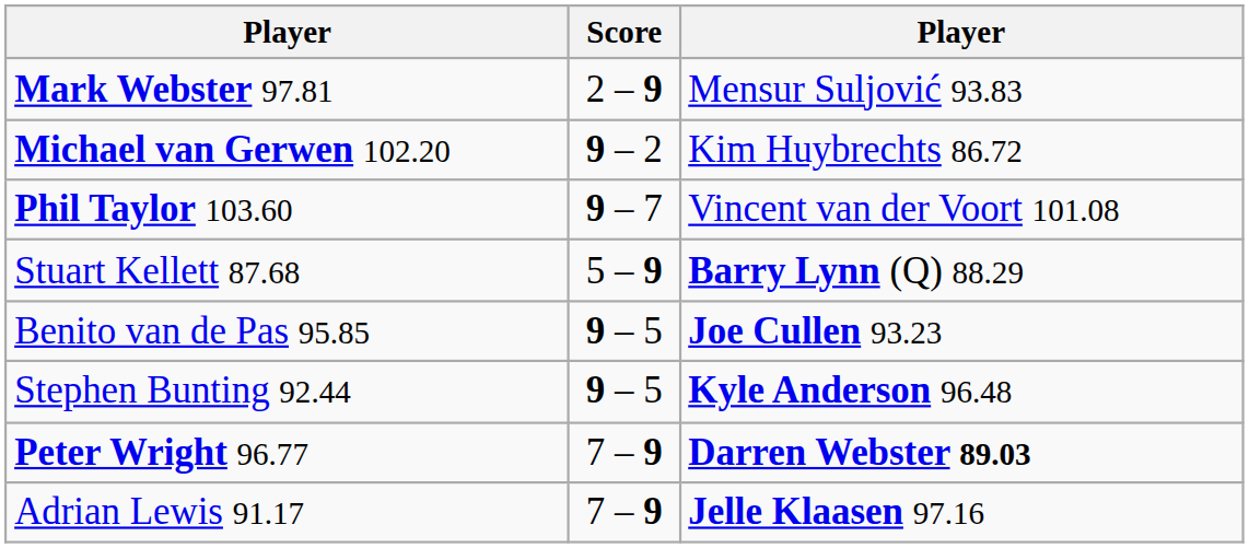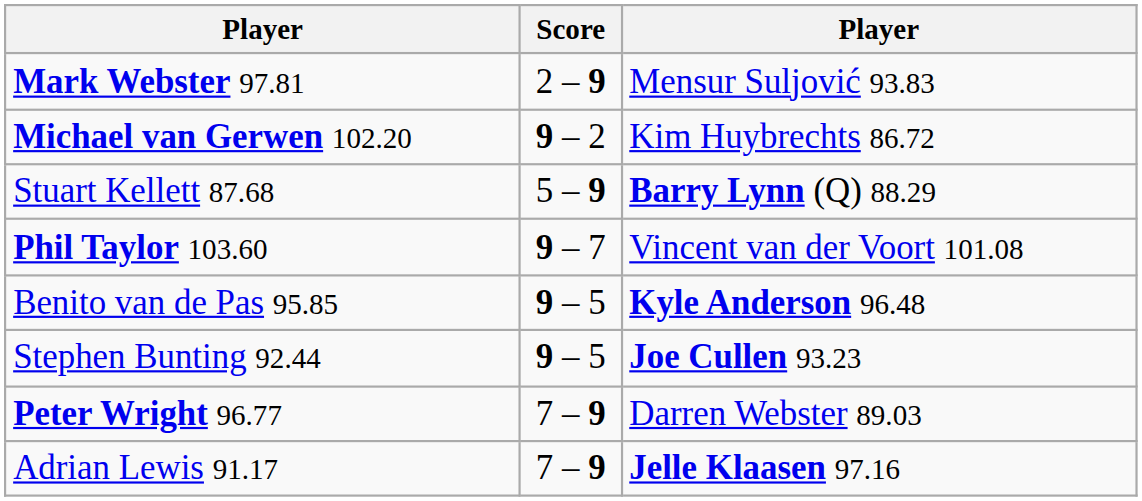rows swapped: Stuart Kellett 87.68 <-> Phil Taylor 103.60
Benito van de Pas 95.85 | column 3: Joe Cullen 93.23 -> Kyle Anderson 96.48
Stephen Bunting 92.44 | column 3: Kyle Anderson 96.48 -> Joe Cullen 93.23
Peter Wright 96.77 | column 3: bold -> normal
